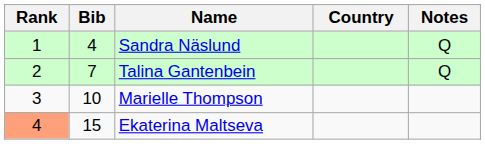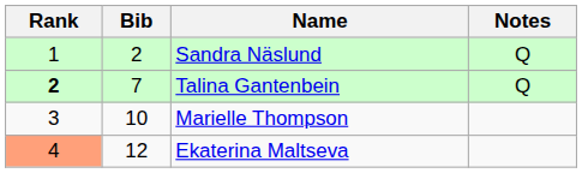- column: Country
Sandra Näslund | Bib: 4 -> 2
Talina Gantenbein | Rank: normal -> bold
Ekaterina Maltseva | Bib: 15 -> 12
